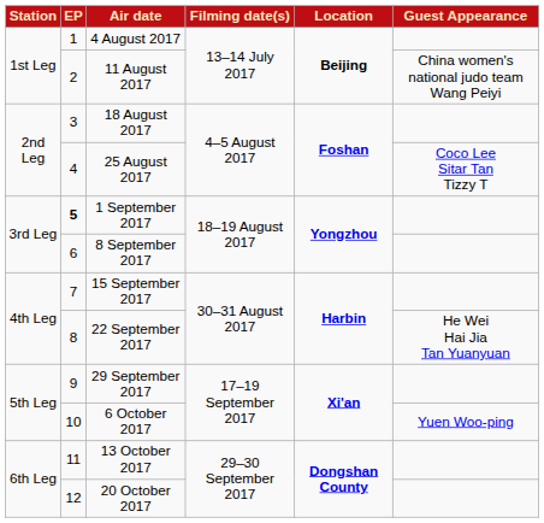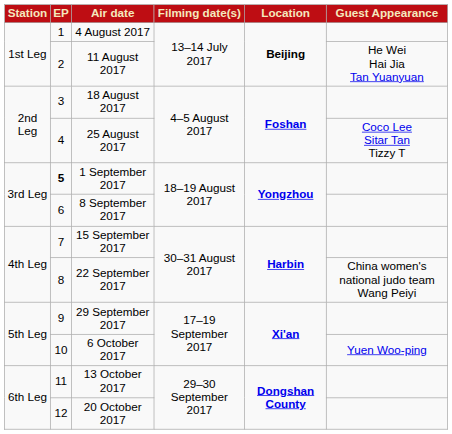11 August 2017 | column 6: China women's national judo team Wang Peiyi -> He Wei Hai Jia Tan Yuanyuan
22 September 2017 | column 6: He Wei Hai Jia Tan Yuanyuan -> China women's national judo team Wang Peiyi
